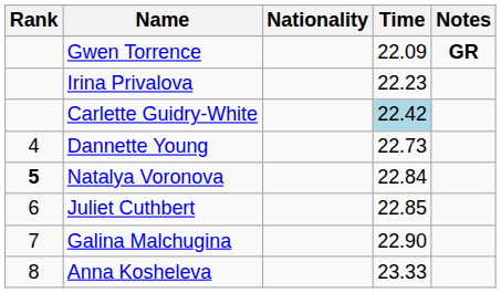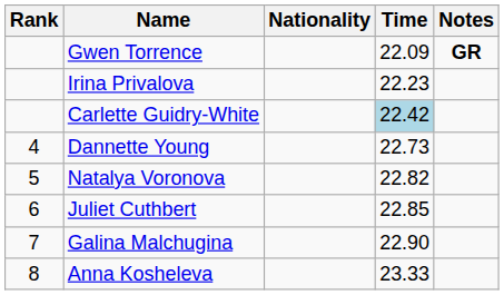Natalya Voronova | Rank: bold -> normal
Natalya Voronova | Time: 22.84 -> 22.82
